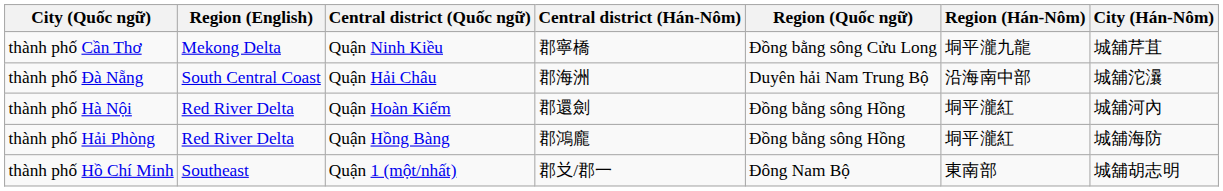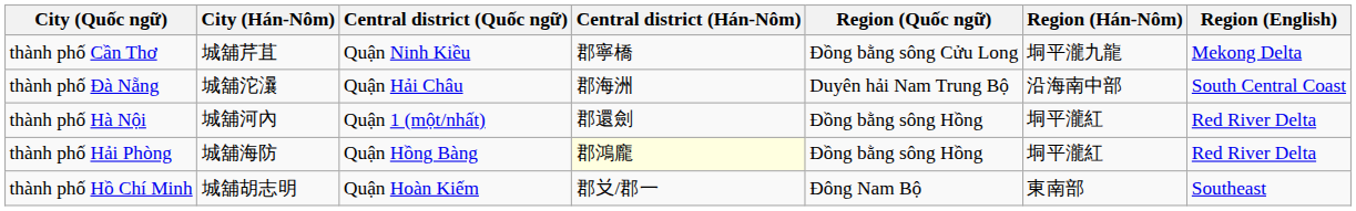columns swapped: City (Hán-Nôm) <-> Region (English)
thành phố Hà Nội | Central district (Quốc ngữ): Quận Hoàn Kiếm -> Quận 1 (một/nhất)
thành phố Hải Phòng | Central district (Hán-Nôm): no background -> lightyellow background
thành phố Hồ Chí Minh | Central district (Quốc ngữ): Quận 1 (một/nhất) -> Quận Hoàn Kiếm
